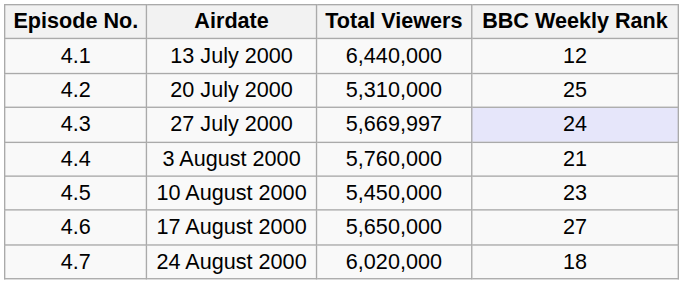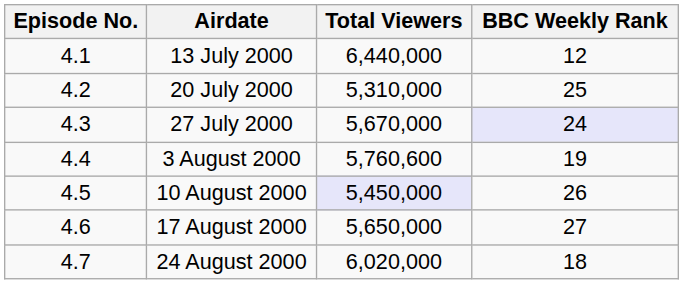27 July 2000 | Total Viewers: 5,669,997 -> 5,670,000
3 August 2000 | Total Viewers: 5,760,000 -> 5,760,600
3 August 2000 | BBC Weekly Rank: 21 -> 19
10 August 2000 | Total Viewers: no background -> lavender background
10 August 2000 | BBC Weekly Rank: 23 -> 26
